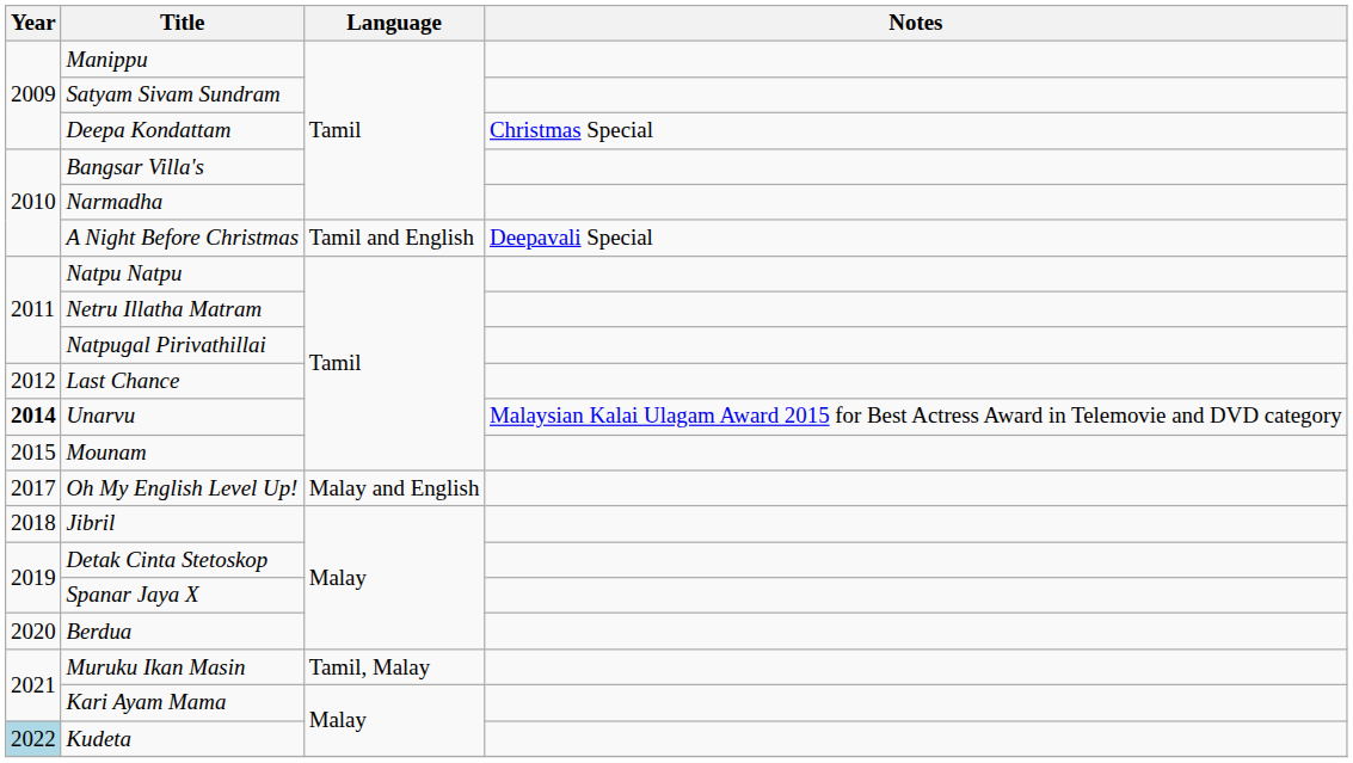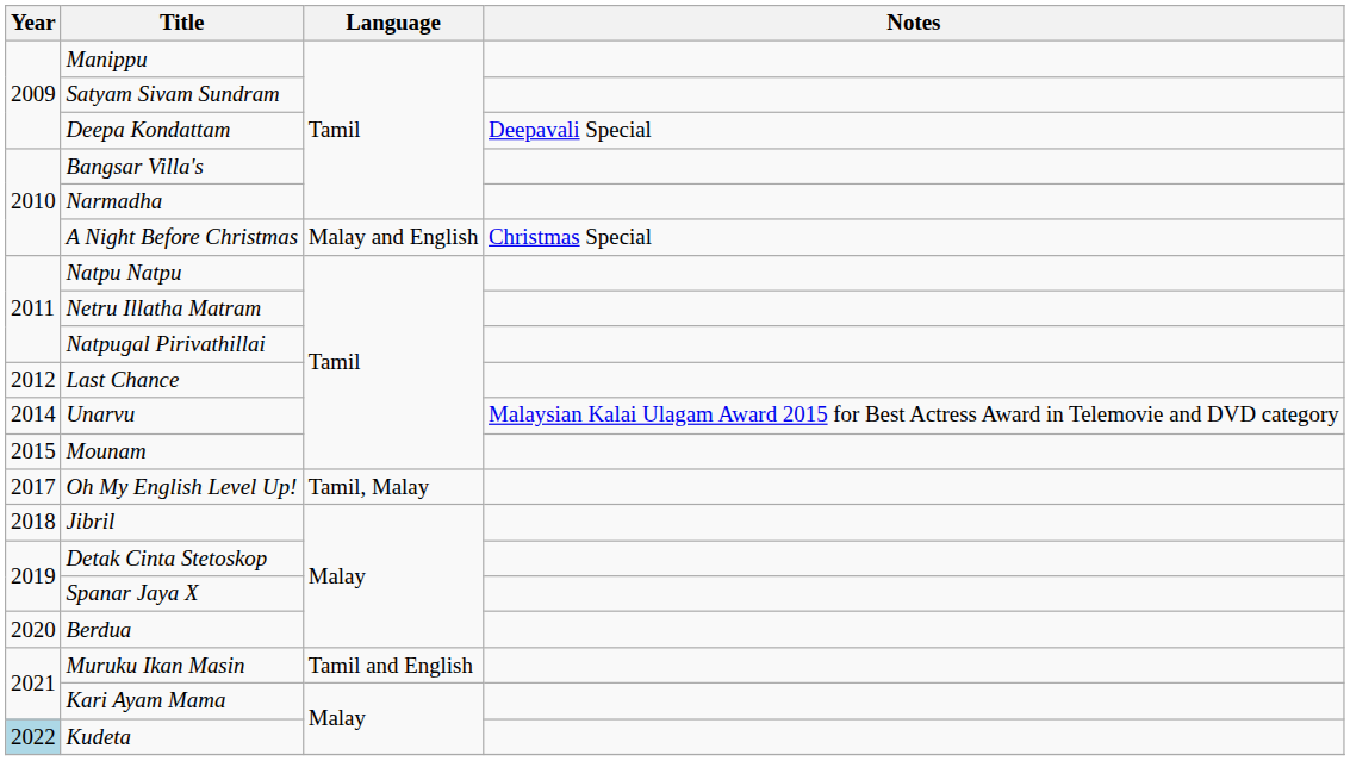Deepa Kondattam | Notes: Christmas Special -> Deepavali Special
A Night Before Christmas | Language: Tamil and English -> Malay and English
A Night Before Christmas | Notes: Deepavali Special -> Christmas Special
Unarvu | Year: bold -> normal
Oh My English Level Up! | Language: Malay and English -> Tamil, Malay
Muruku Ikan Masin | Language: Tamil, Malay -> Tamil and English
